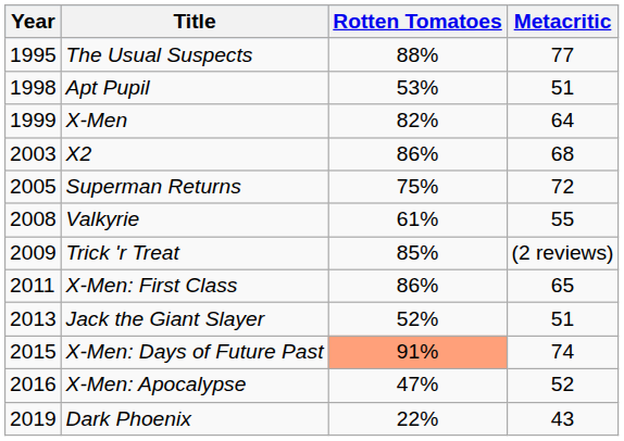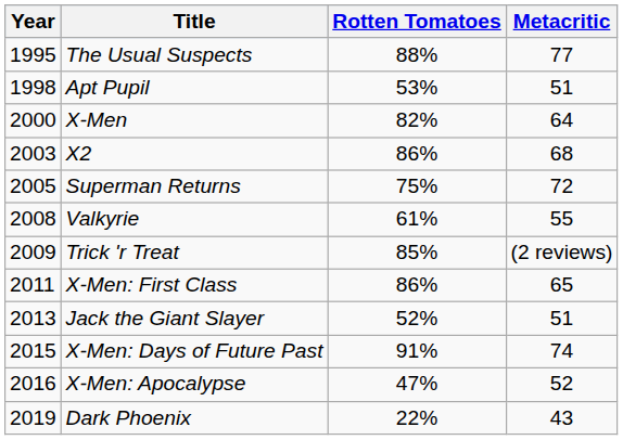X-Men | Year: 1999 -> 2000
X-Men: Days of Future Past | Rotten Tomatoes: lightsalmon background -> no background
